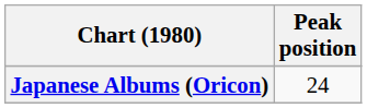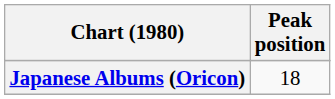Japanese Albums (Oricon) | Peak position: 24 -> 18
